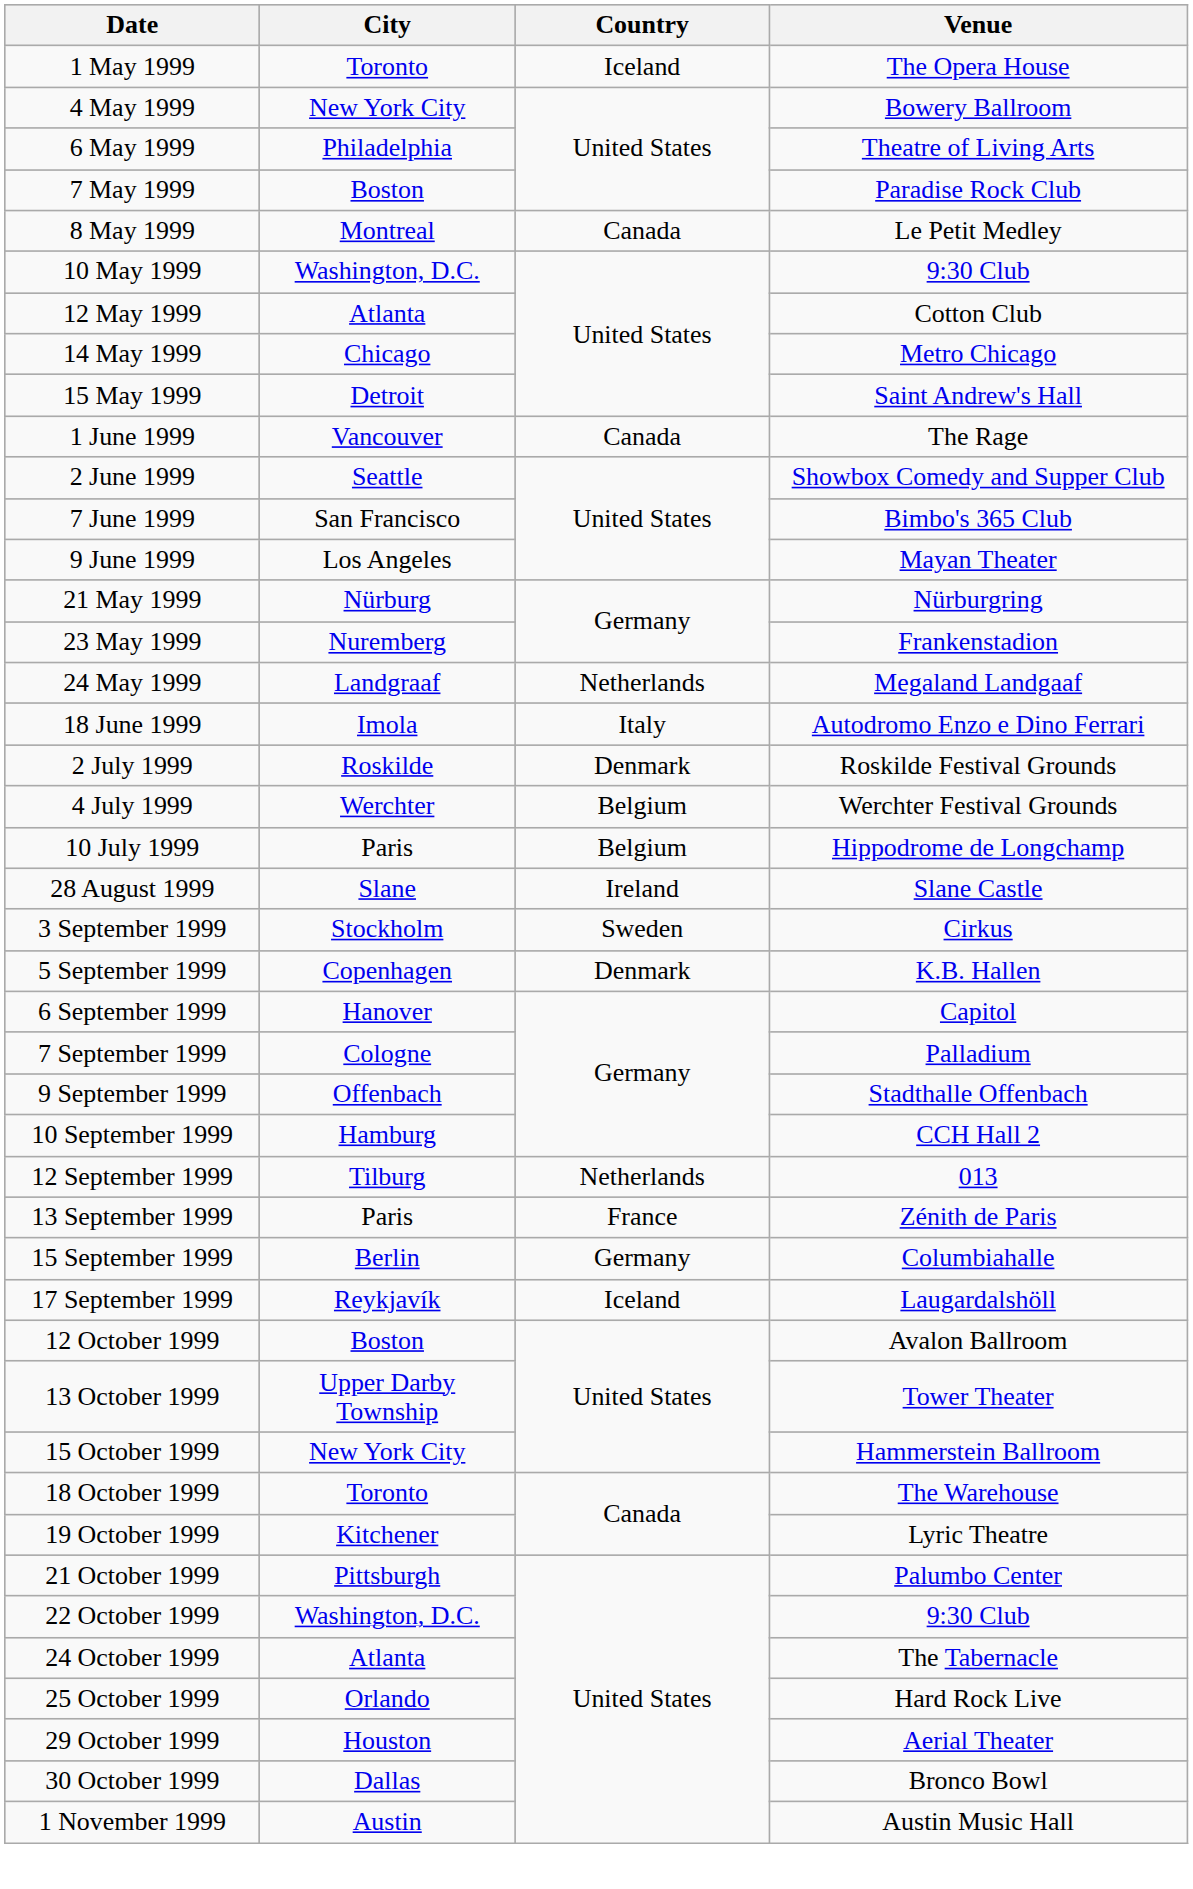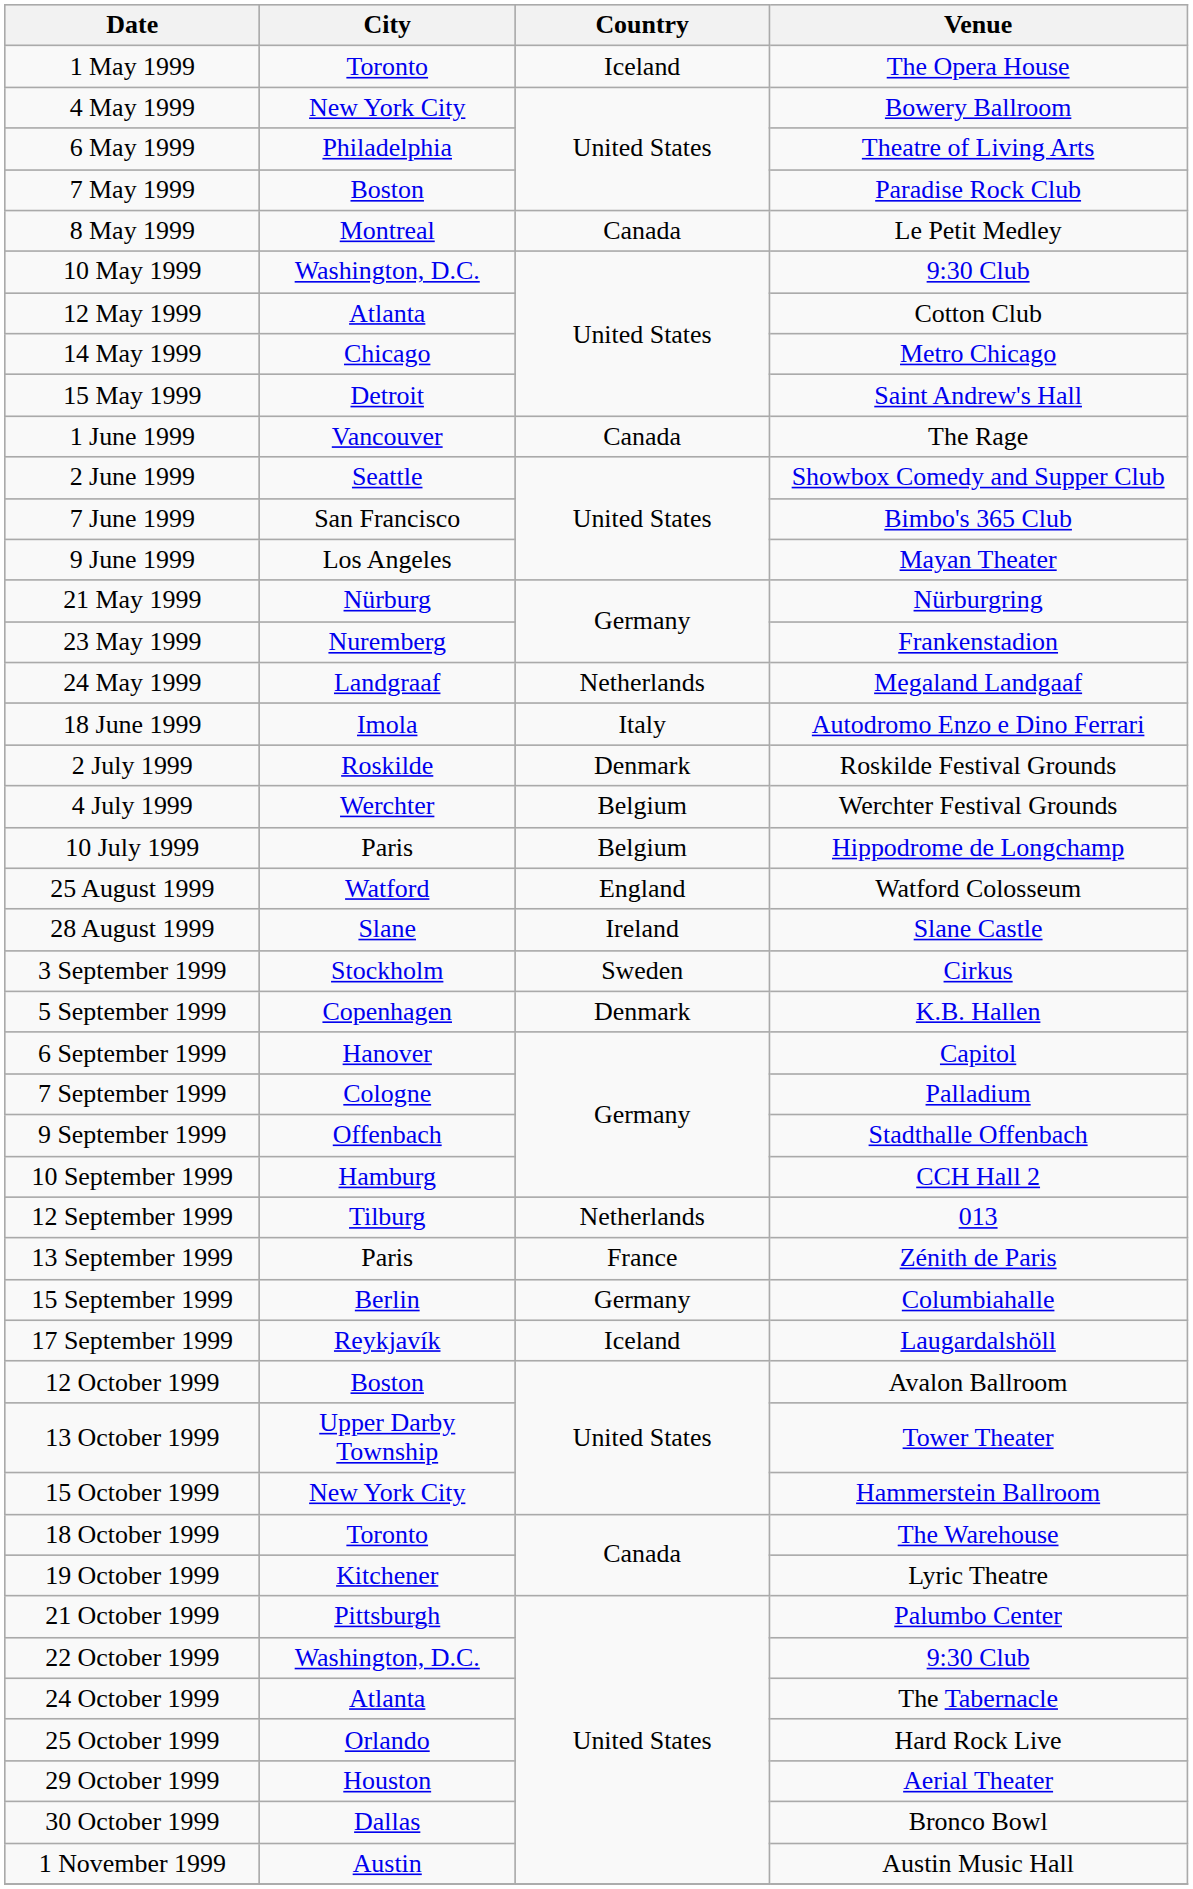+ row: 25 August 1999 | Watford | England | Watford Colosseum
